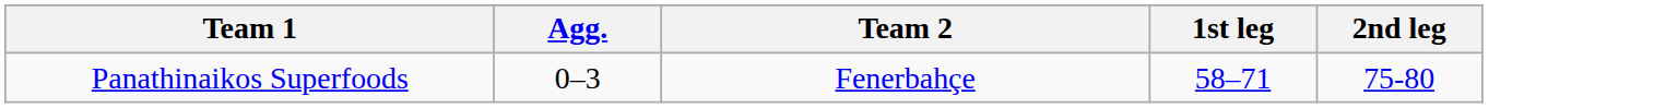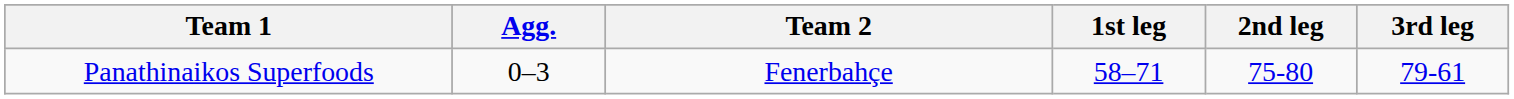+ column: 3rd leg | 79-61
